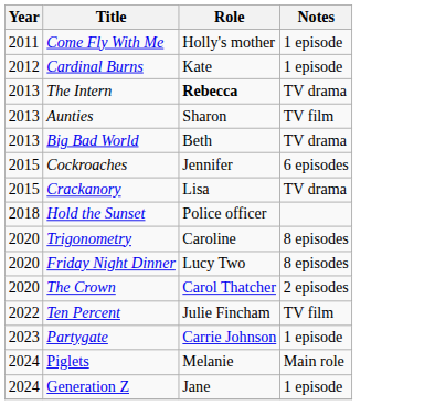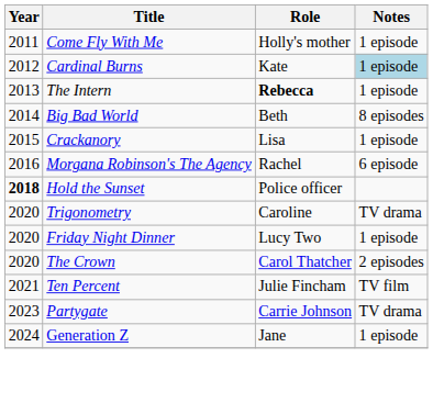Cardinal Burns | Notes: no background -> lightblue background
The Intern | Notes: TV drama -> 1 episode
- row: 2013 | Aunties | Sharon | TV film
Big Bad World | Year: 2013 -> 2014
Big Bad World | Notes: TV drama -> 8 episodes
- row: 2015 | Cockroaches | Jennifer | 6 episodes
Crackanory | Notes: TV drama -> 1 episode
+ row: 2016 | Morgana Robinson's The Agency | Rachel | 6 episode
Hold the Sunset | Year: normal -> bold
Trigonometry | Notes: 8 episodes -> TV drama
Friday Night Dinner | Notes: 8 episodes -> 1 episode
Ten Percent | Year: 2022 -> 2021
Partygate | Notes: 1 episode -> TV drama
- row: 2024 | Piglets | Melanie | Main role
